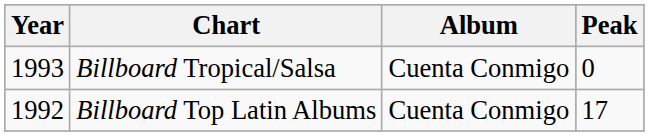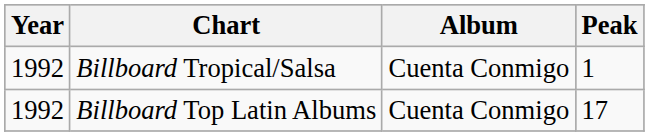Billboard Tropical/Salsa | Year: 1993 -> 1992
Billboard Tropical/Salsa | Peak: 0 -> 1
